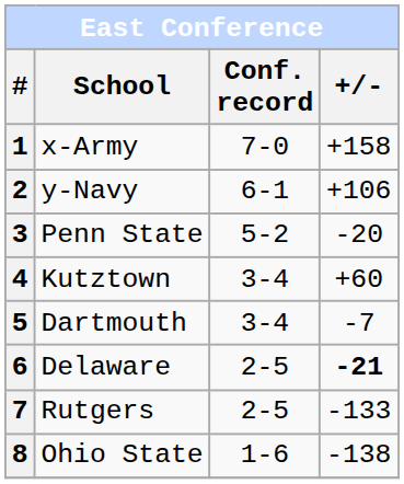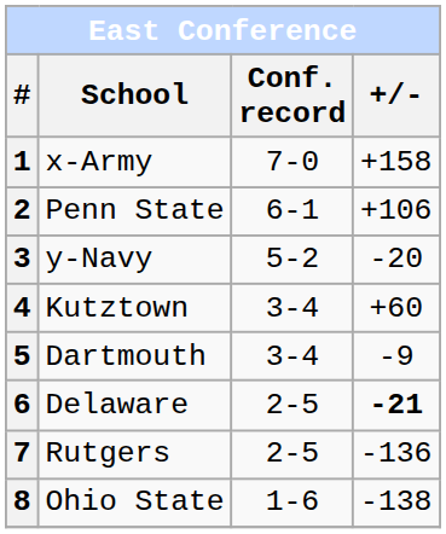2 | School: y-Navy -> Penn State
3 | School: Penn State -> y-Navy
5 | +/-: -7 -> -9
7 | +/-: -133 -> -136
